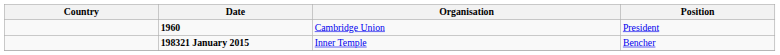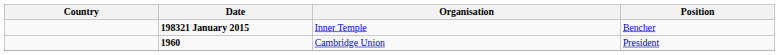rows swapped: 1960 <-> 198321 January 2015
